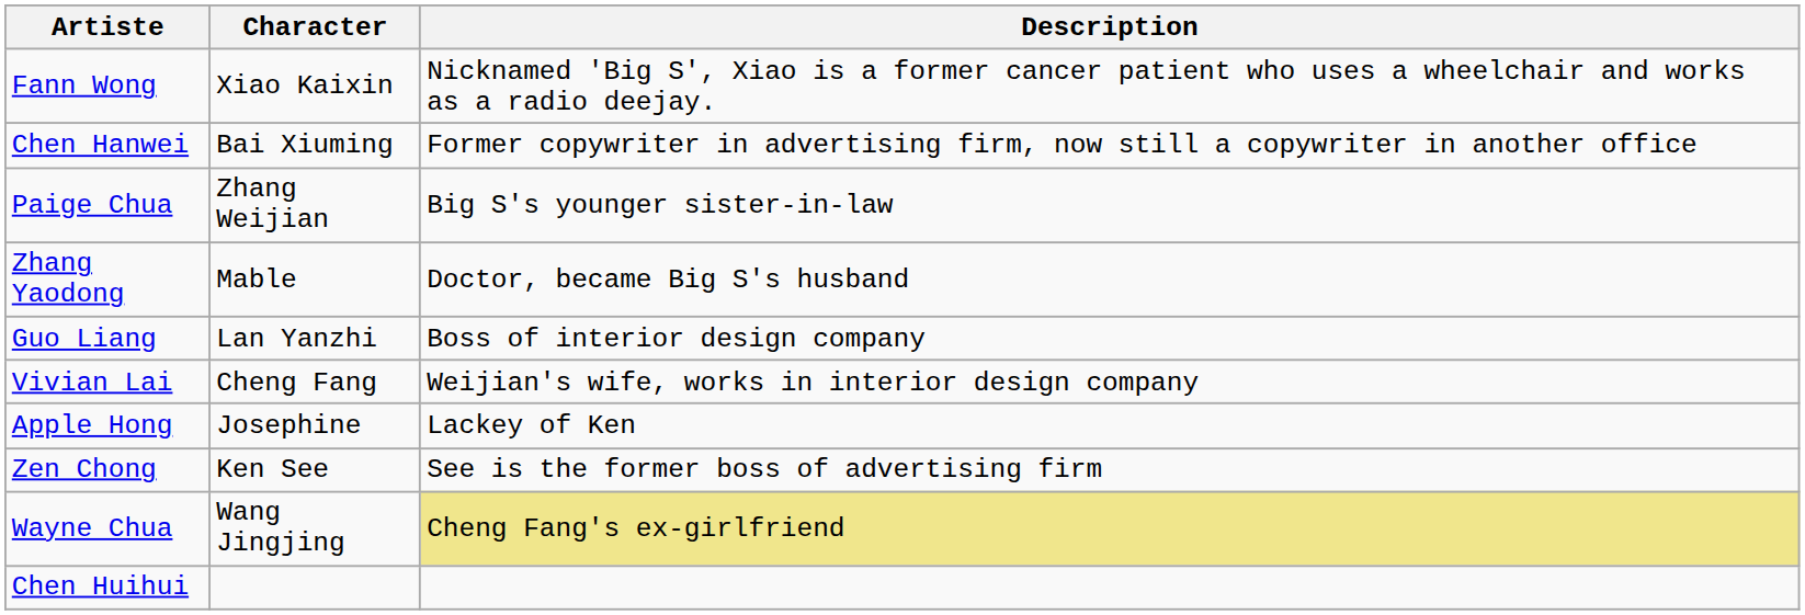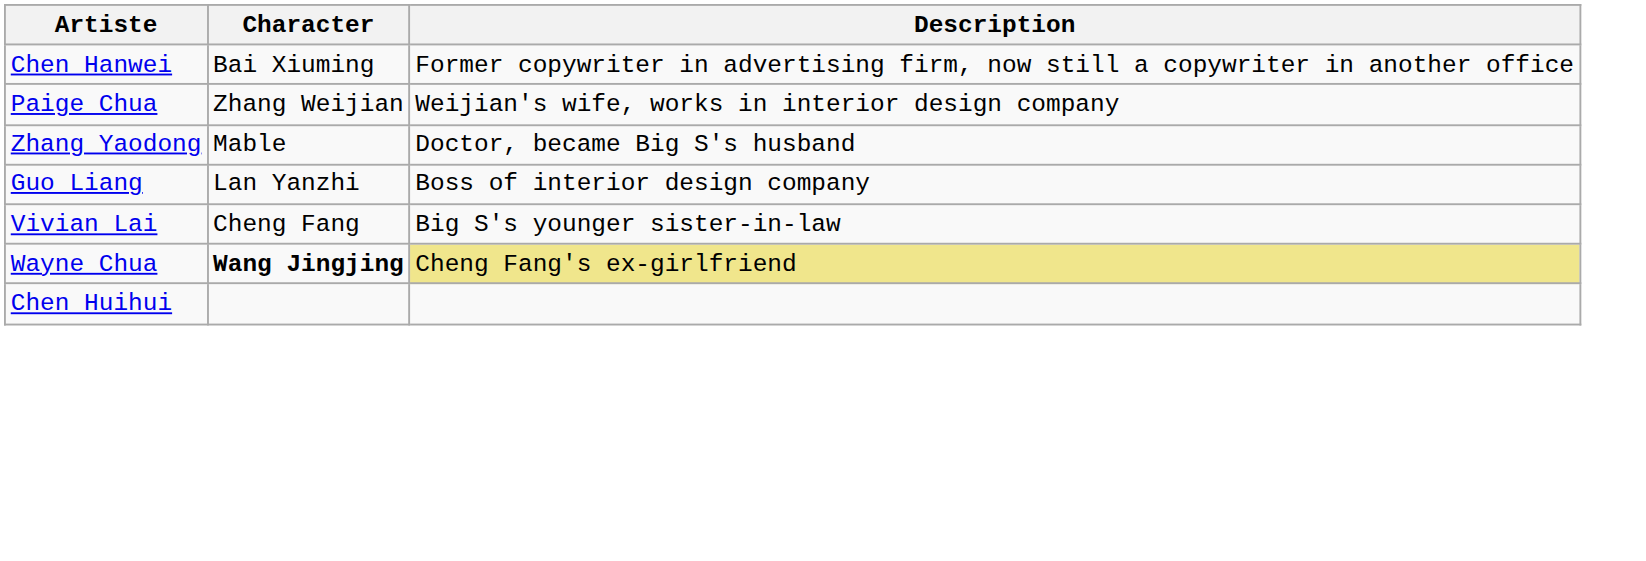- row: Fann Wong | Xiao Kaixin | Nicknamed 'Big S', Xiao is a former cancer patient who uses a wheelchair and works as a radio deejay.
Paige Chua | Description: Big S's younger sister-in-law -> Weijian's wife, works in interior design company
Vivian Lai | Description: Weijian's wife, works in interior design company -> Big S's younger sister-in-law
- row: Apple Hong | Josephine | Lackey of Ken
- row: Zen Chong | Ken See | See is the former boss of advertising firm
Wayne Chua | Character: normal -> bold
